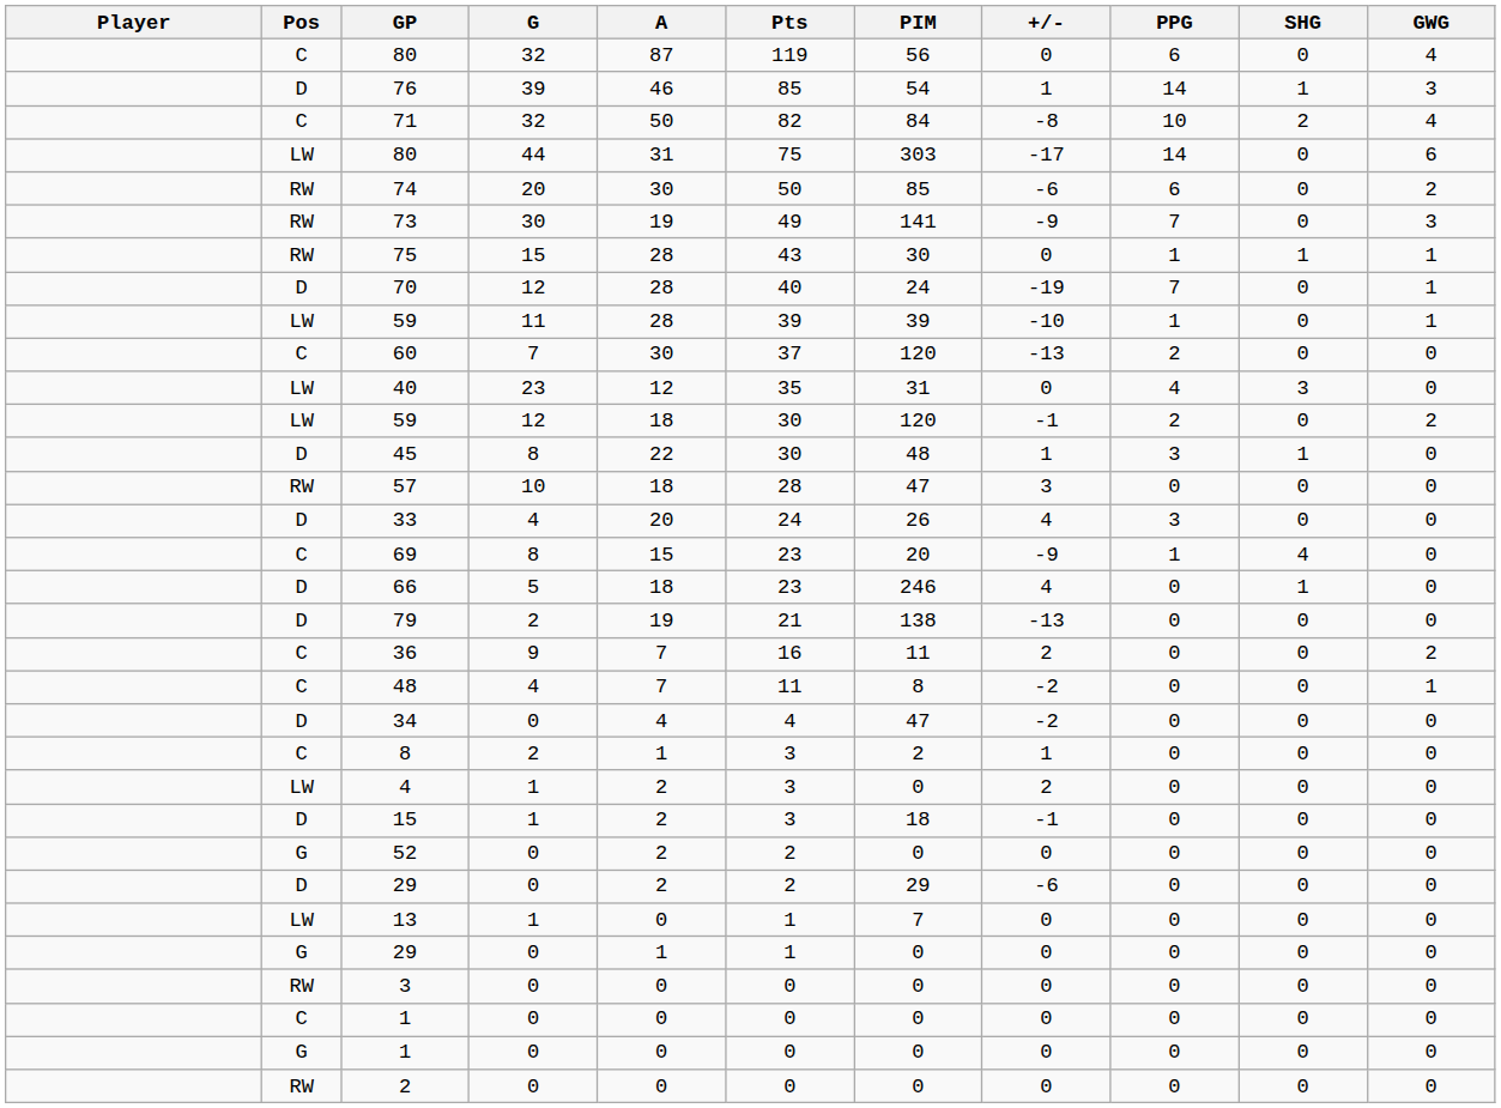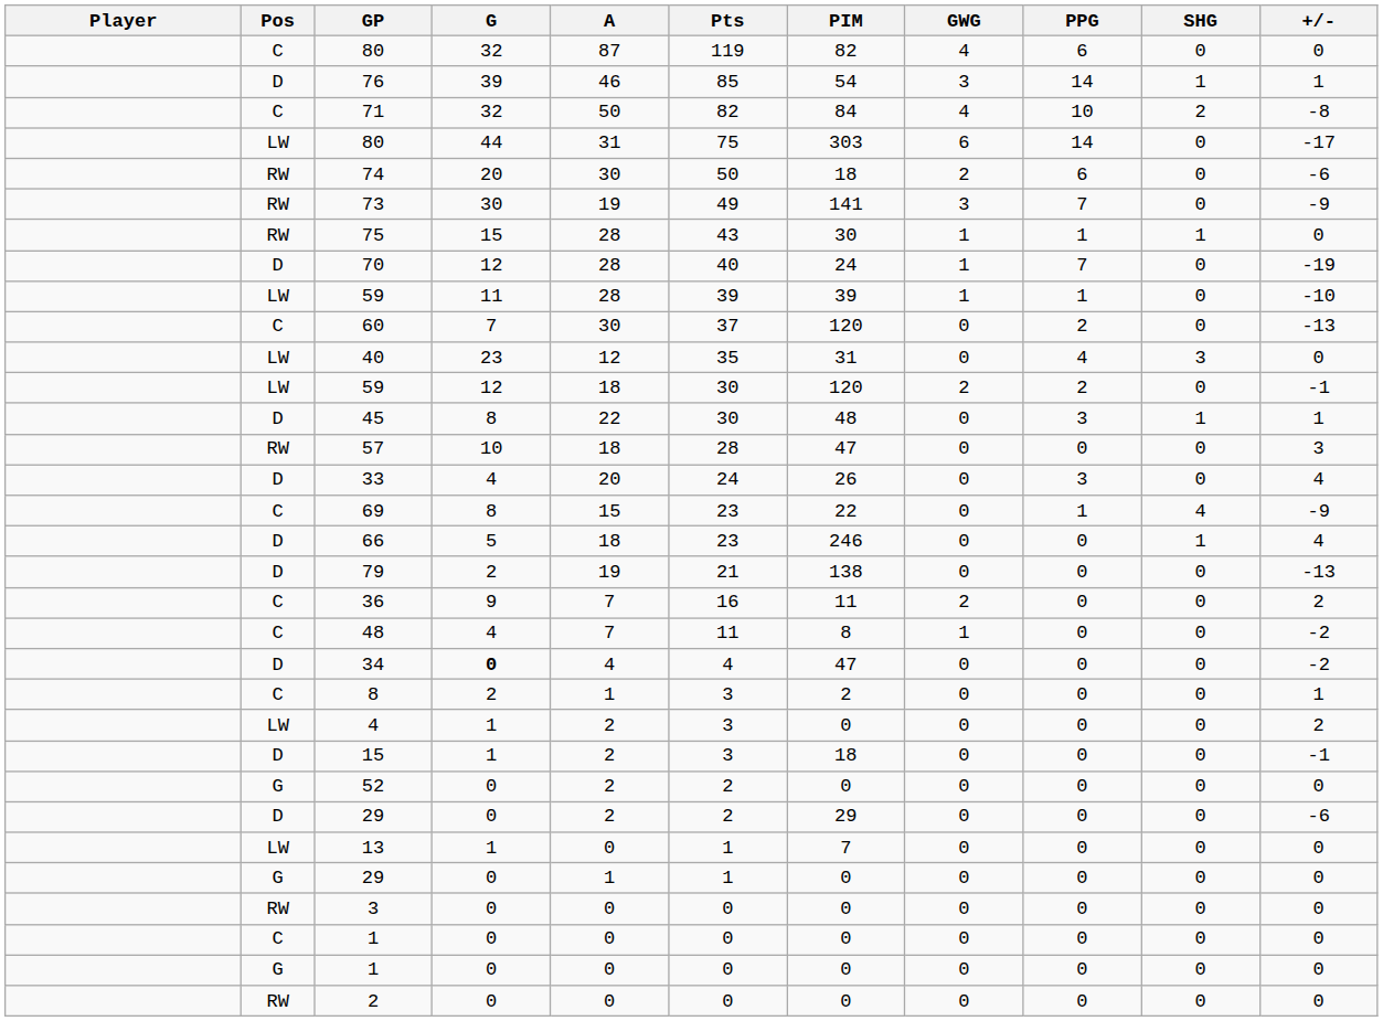columns swapped: +/- <-> GWG
C / 80 | PIM: 56 -> 82
74 | PIM: 85 -> 18
69 | PIM: 20 -> 22
34 | G: normal -> bold
